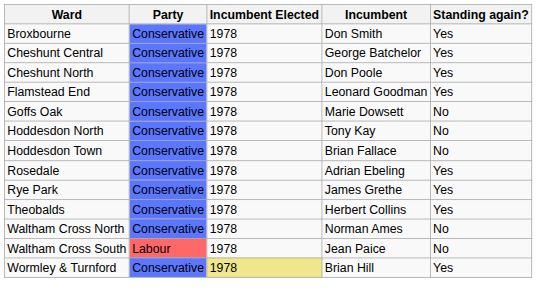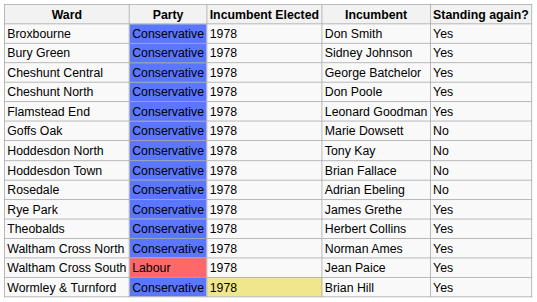+ row: Bury Green | Conservative | 1978 | Sidney Johnson | Yes
Rosedale | Standing again?: Yes -> No
Waltham Cross North | Standing again?: No -> Yes
Waltham Cross South | Standing again?: No -> Yes
